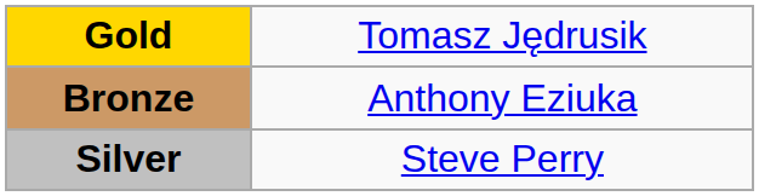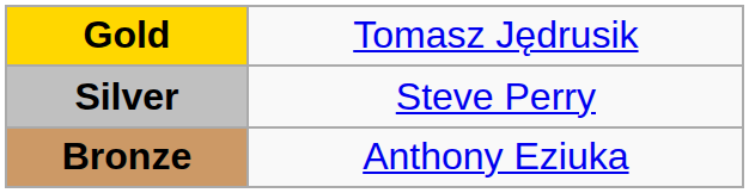rows swapped: Silver <-> Bronze
